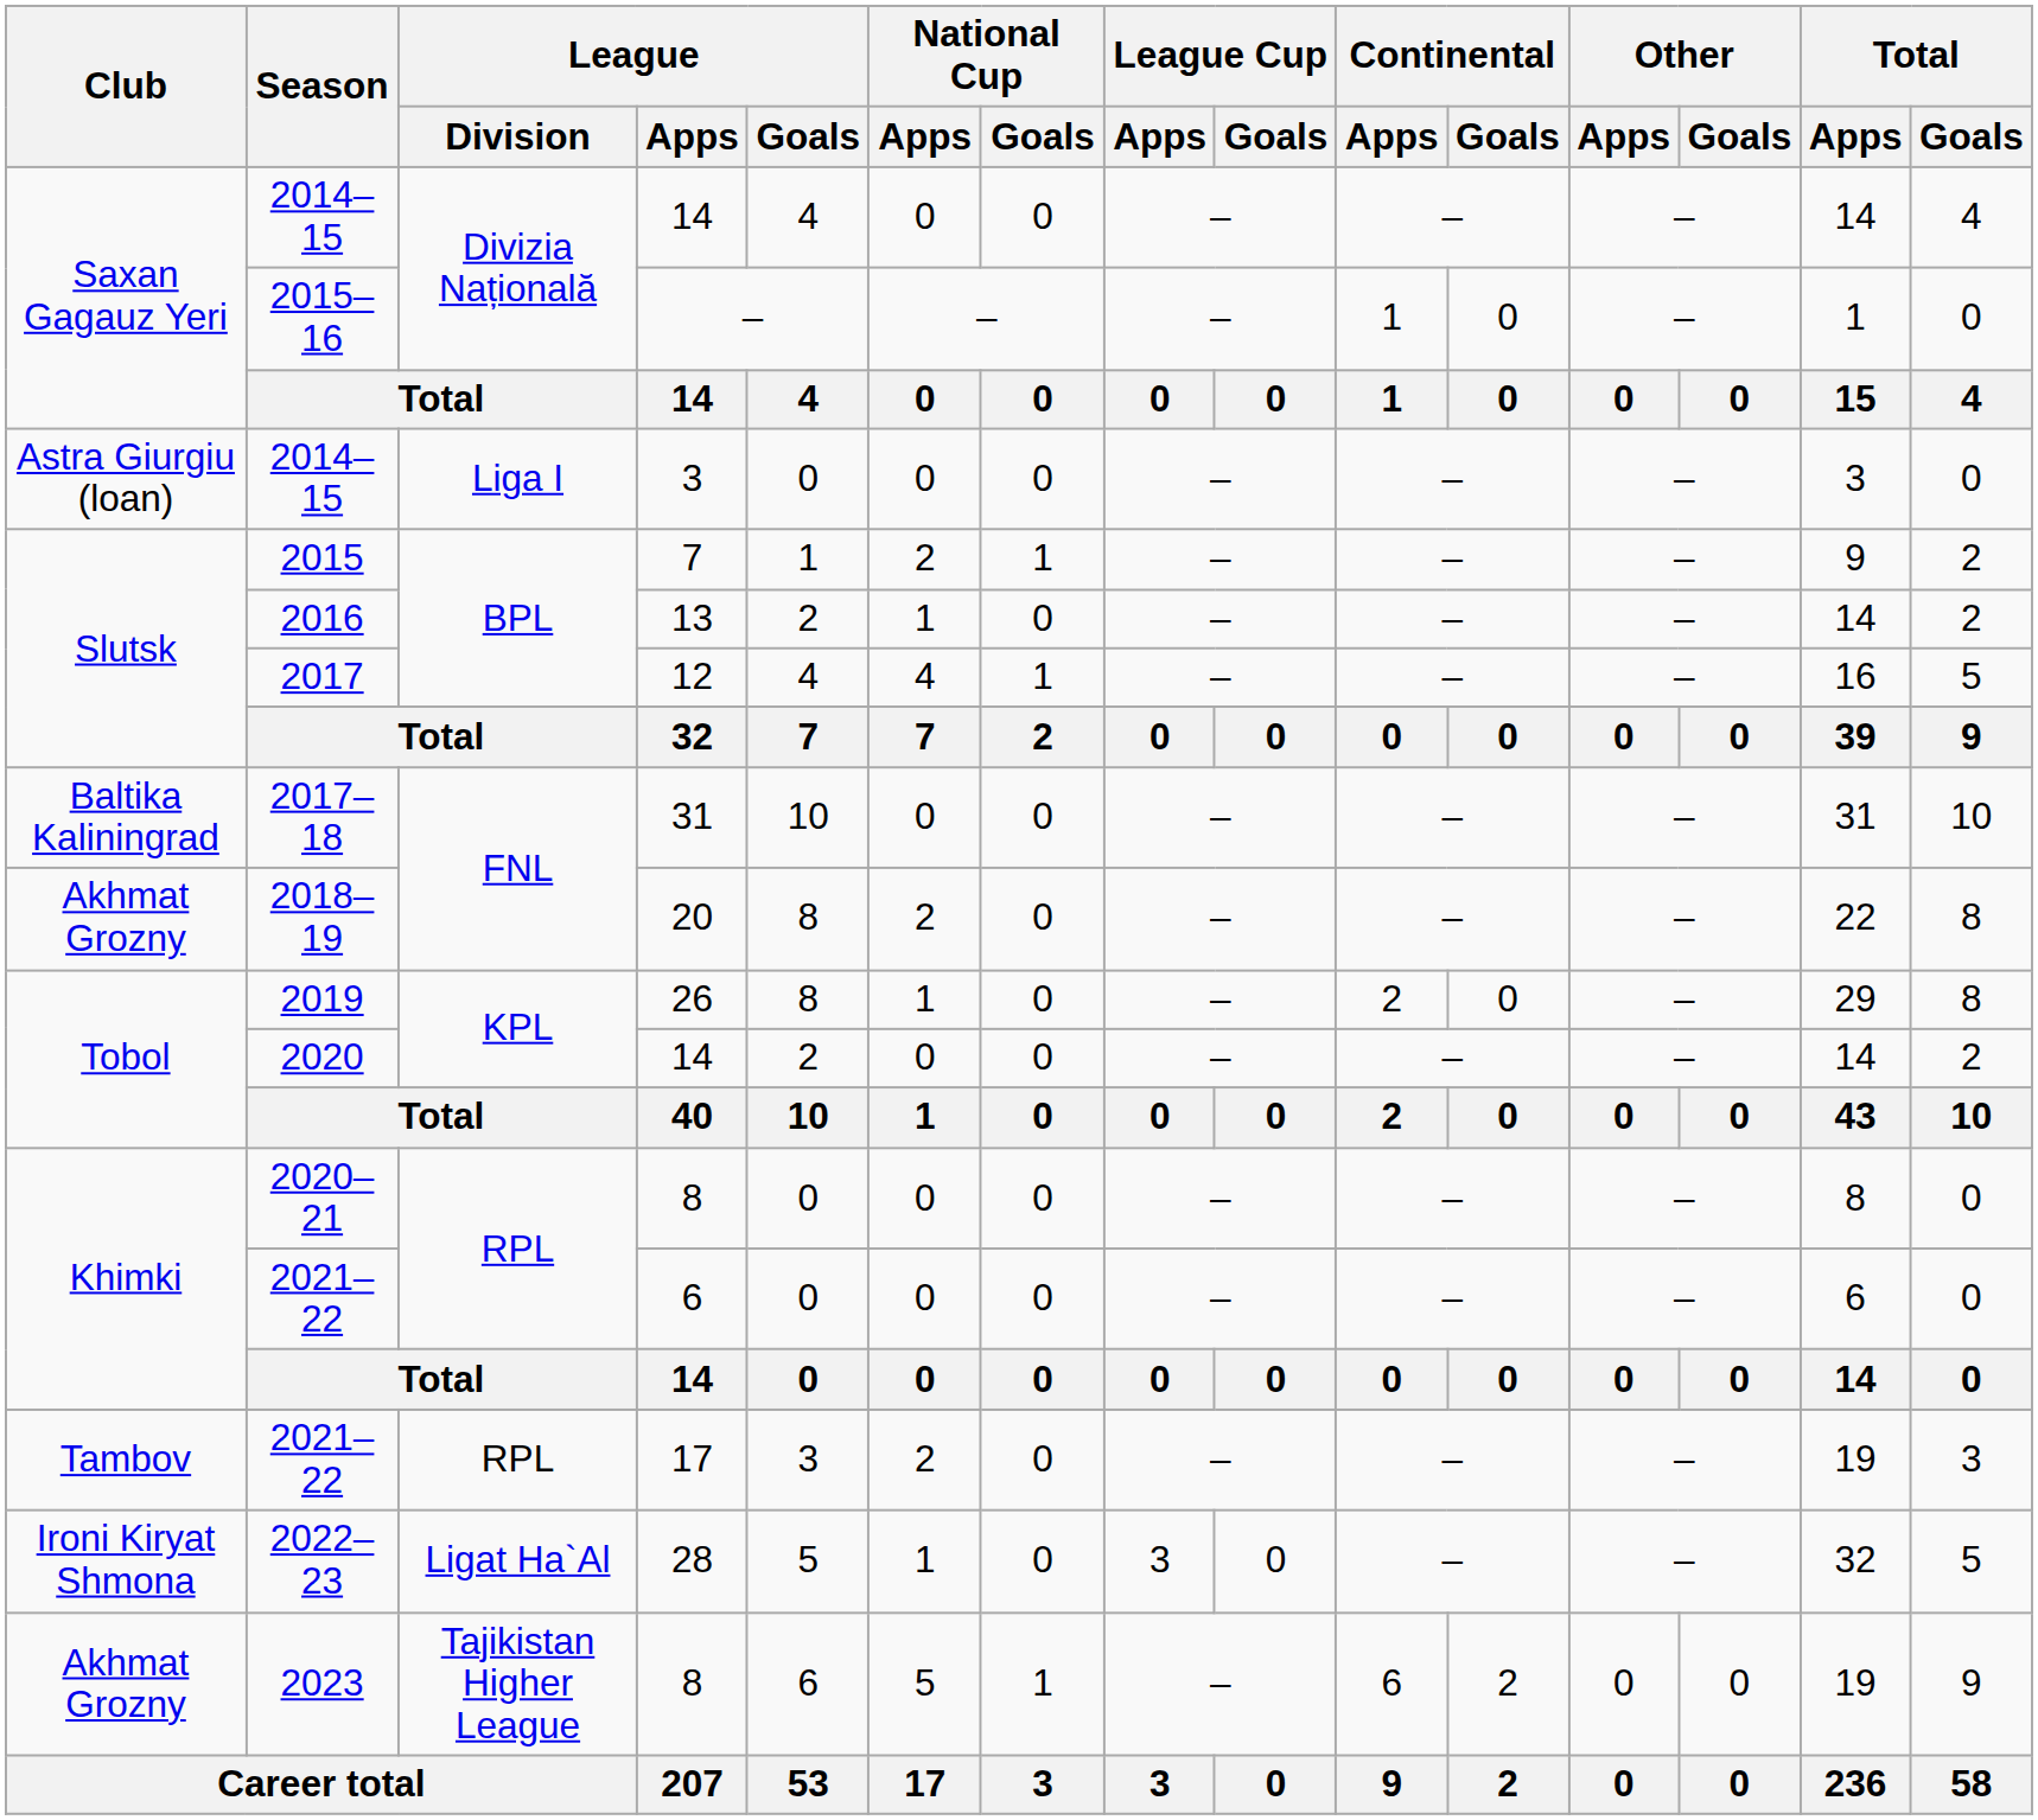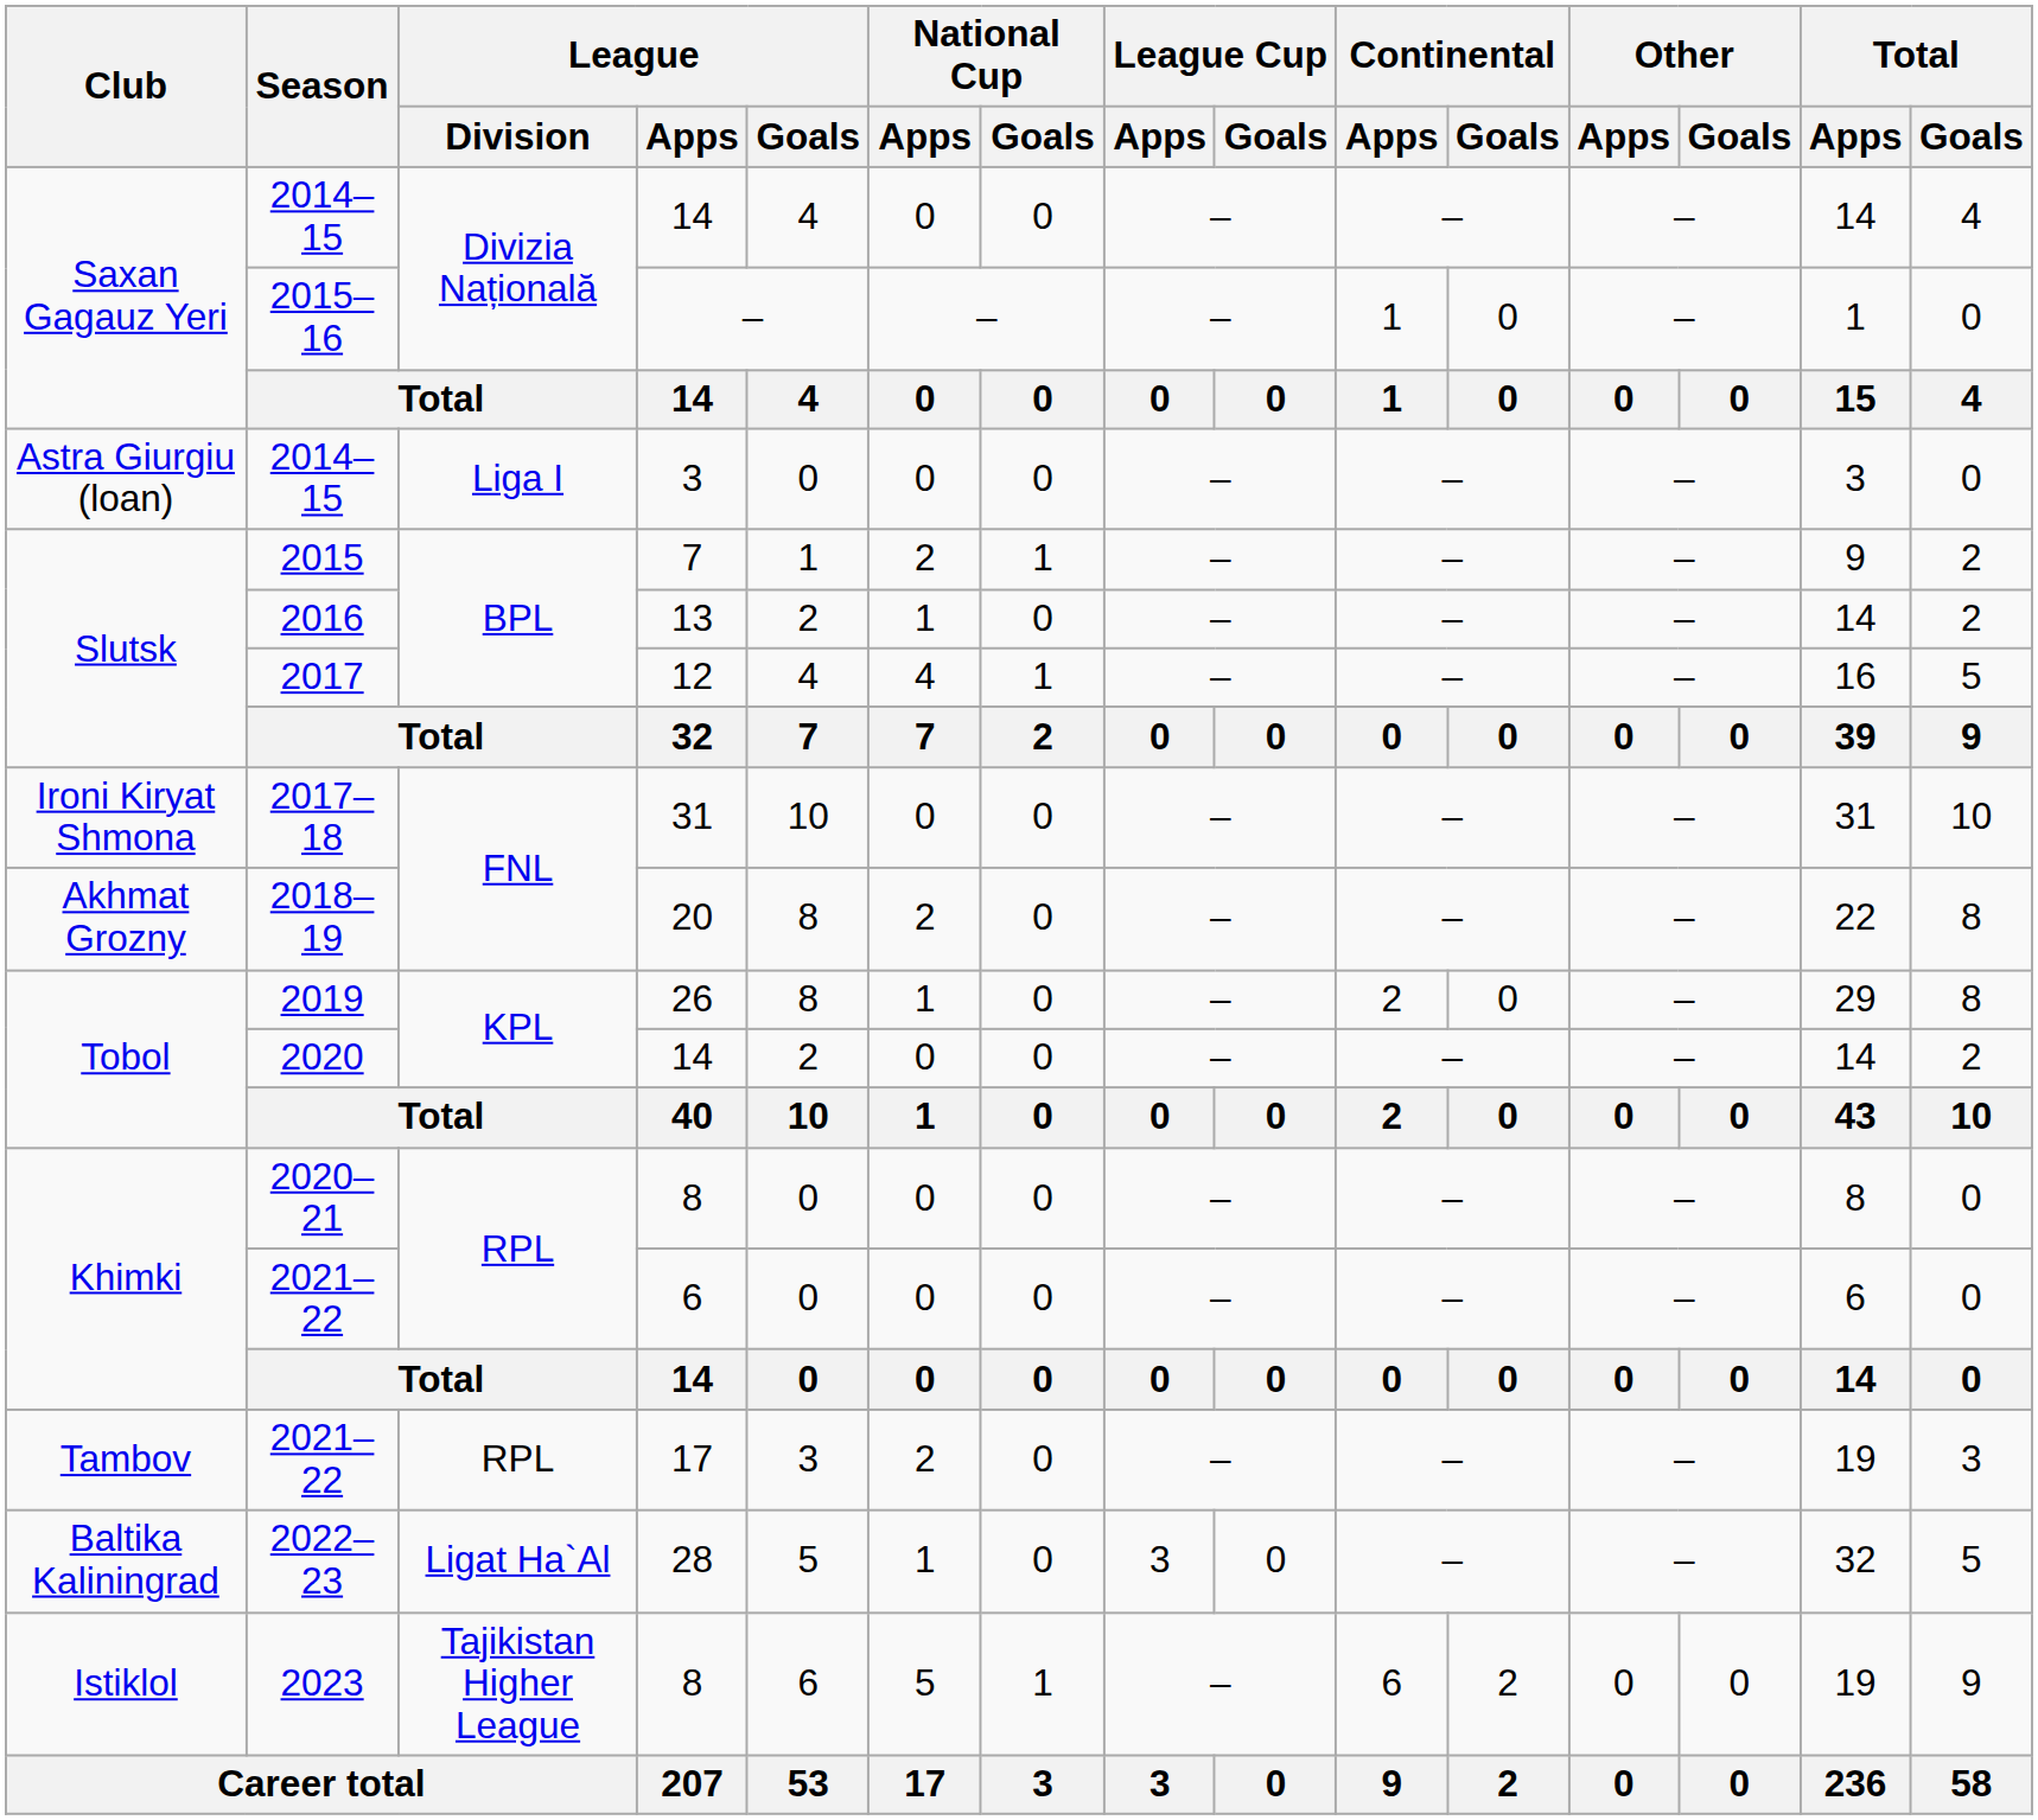2017–18 | Club: Baltika Kaliningrad -> Ironi Kiryat Shmona
2022–23 | Club: Ironi Kiryat Shmona -> Baltika Kaliningrad
2023 | Club: Akhmat Grozny -> Istiklol
